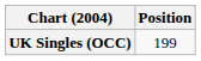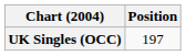UK Singles (OCC) | Position: 199 -> 197
